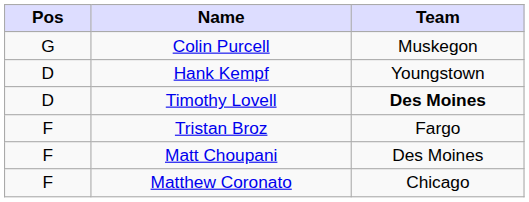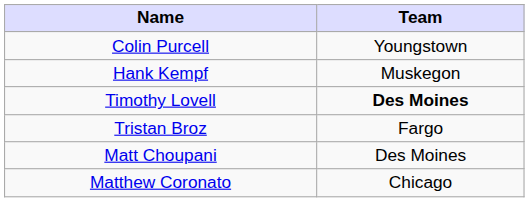- column: Pos | G | D | D | F | F | F
Colin Purcell | Team: Muskegon -> Youngstown
Hank Kempf | Team: Youngstown -> Muskegon
